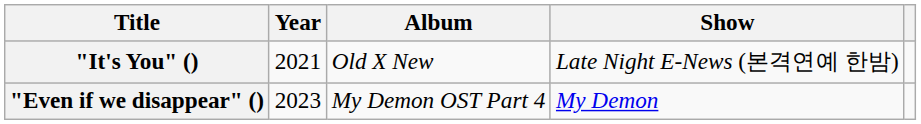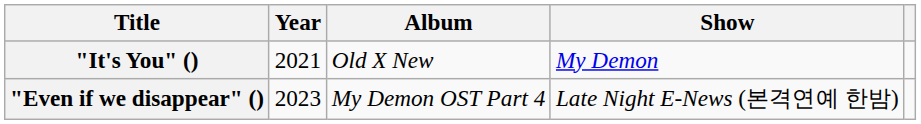"It's You" () | Show: Late Night E-News (본격연예 한밤) -> My Demon
"Even if we disappear" () | Show: My Demon -> Late Night E-News (본격연예 한밤)
